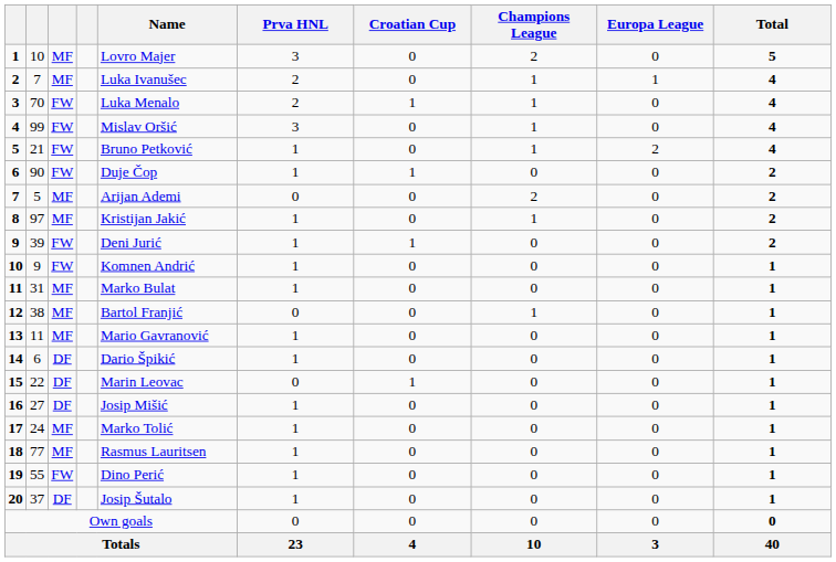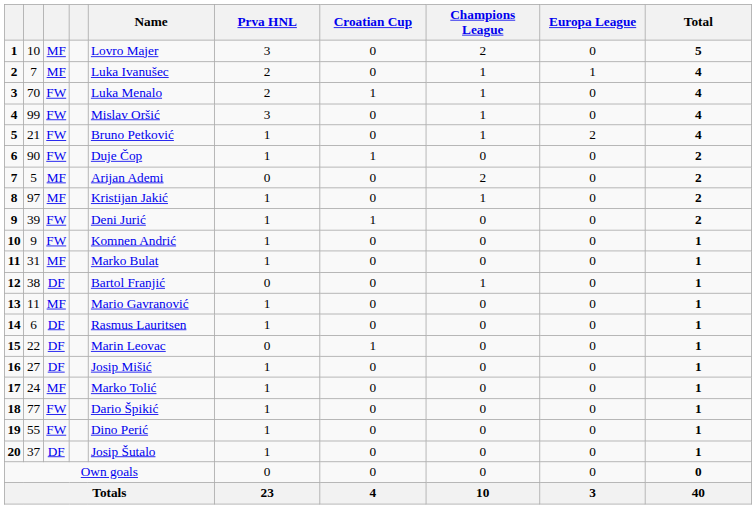12 | column 3: MF -> DF
14 | Name: Dario Špikić -> Rasmus Lauritsen
18 | column 3: MF -> FW
18 | Name: Rasmus Lauritsen -> Dario Špikić
